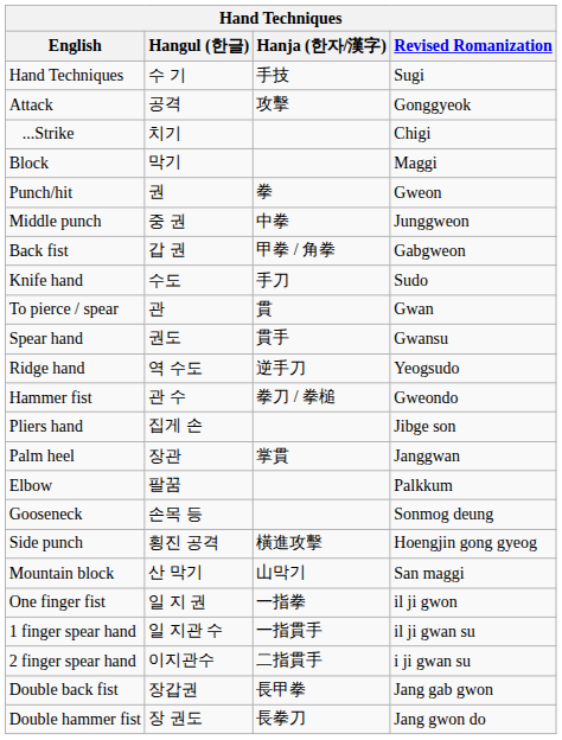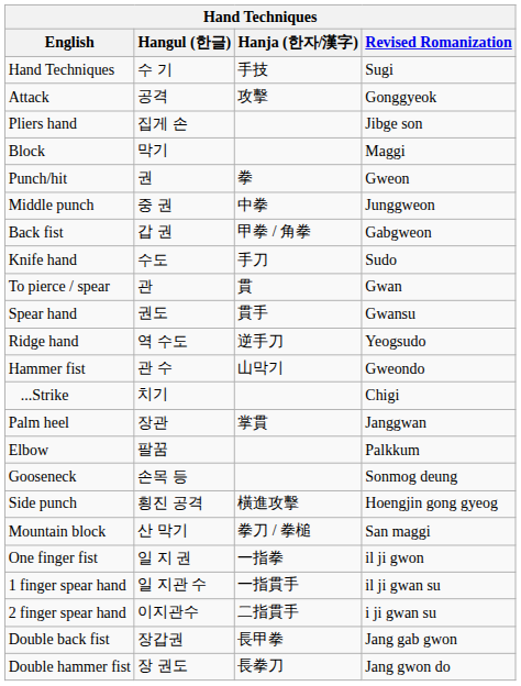rows swapped: ...Strike <-> Pliers hand
Hammer fist | Hanja (한자/漢字): 拳刀 / 拳槌 -> 山막기
Mountain block | Hanja (한자/漢字): 山막기 -> 拳刀 / 拳槌
